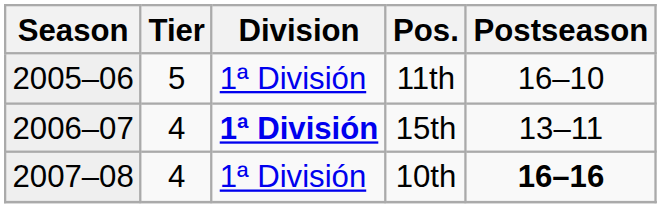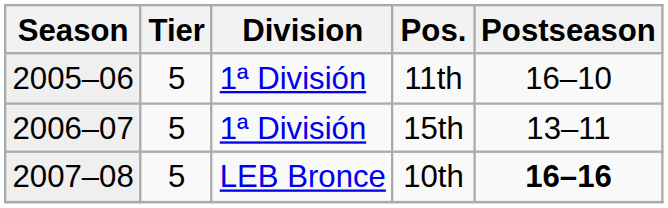15th | Tier: 4 -> 5
15th | Division: bold -> normal
10th | Tier: 4 -> 5
10th | Division: 1ª División -> LEB Bronce
